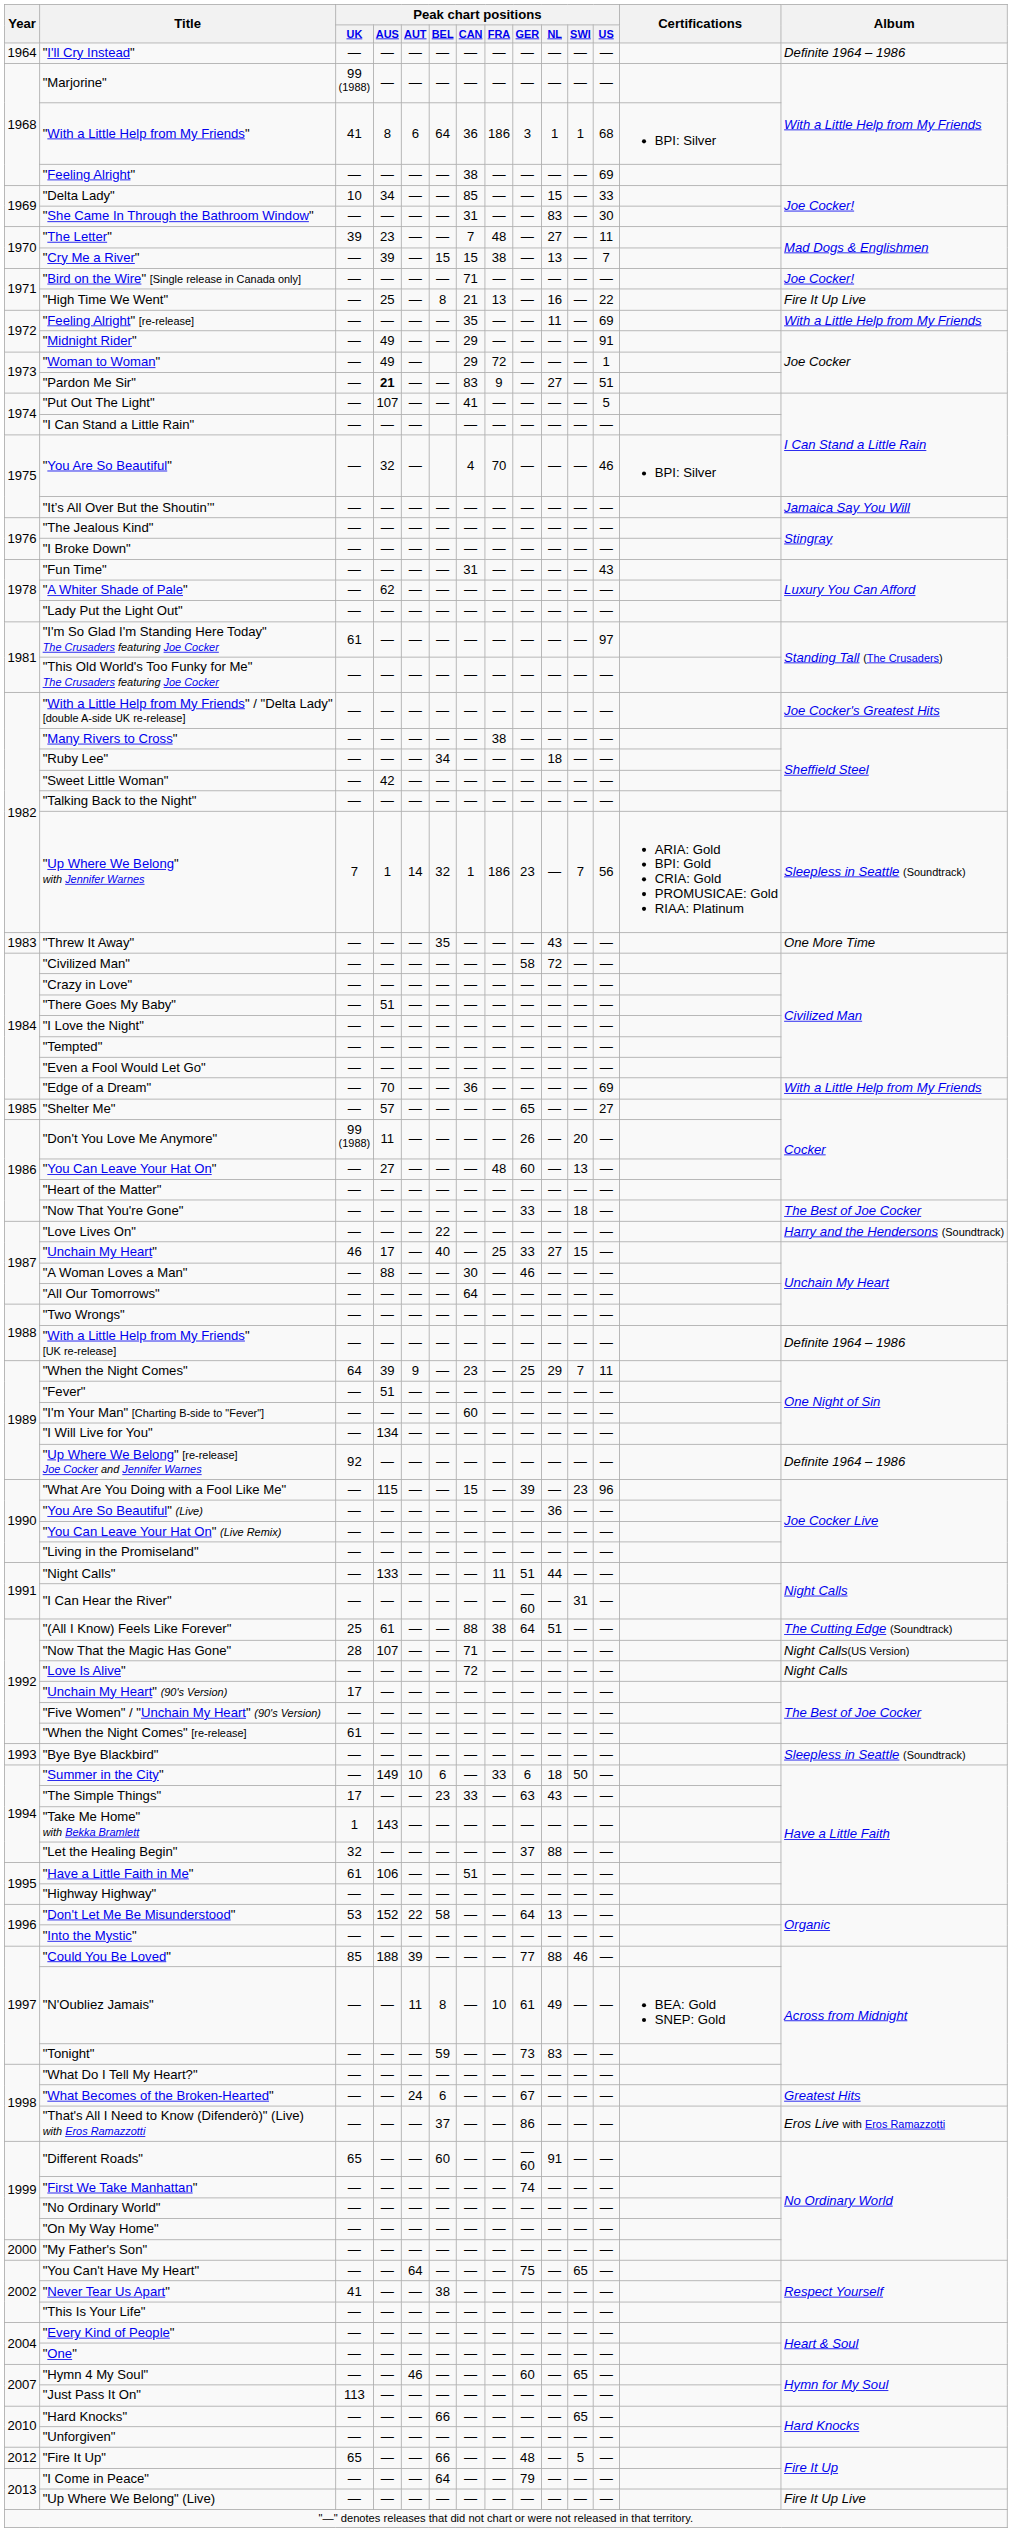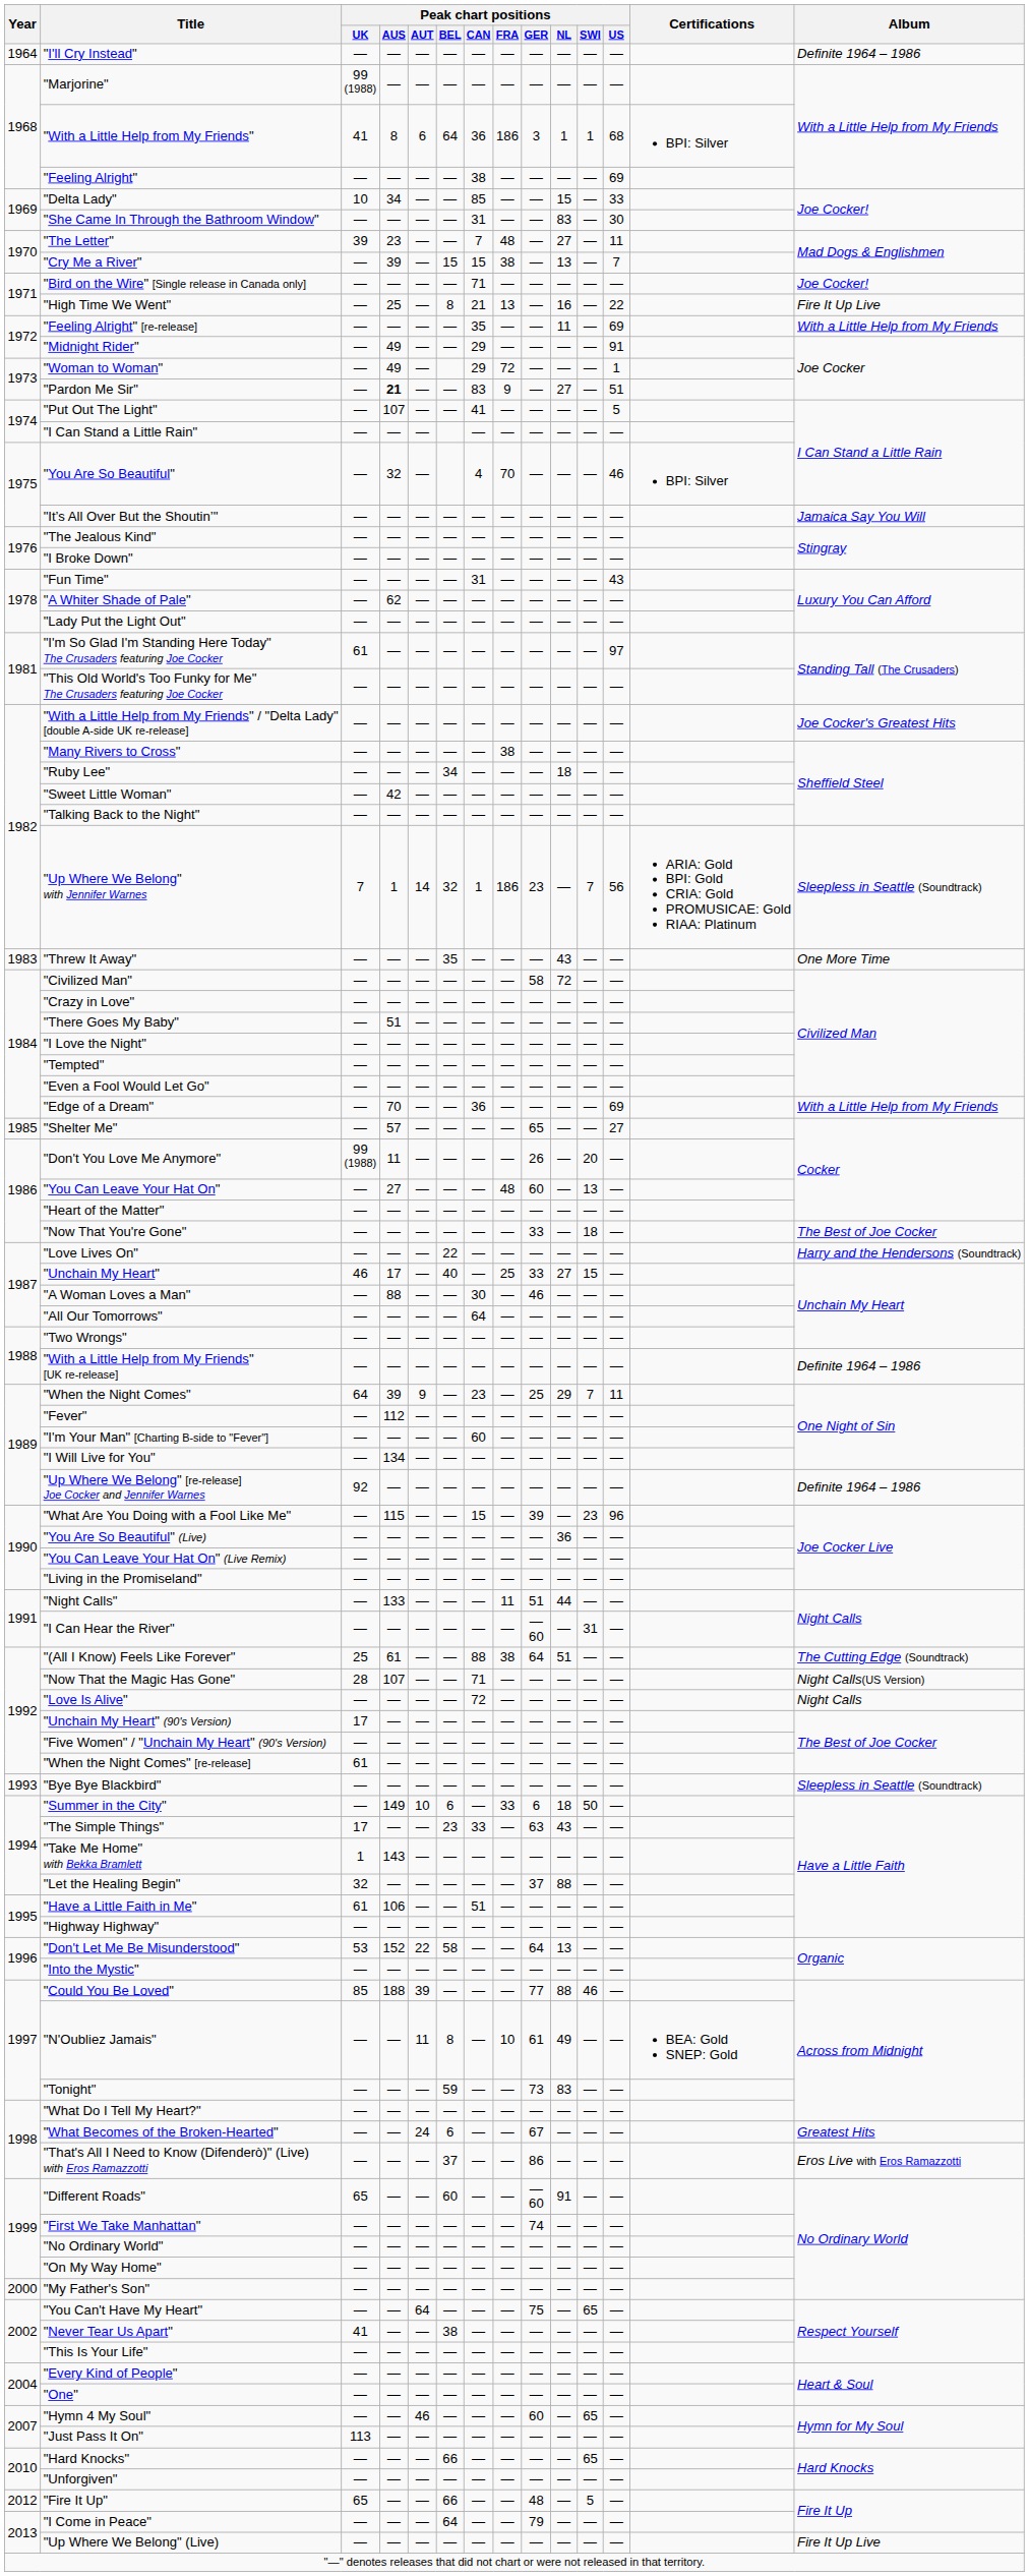"Fever" | Peak chart positions / AUS: 51 -> 112
